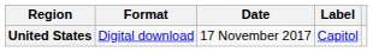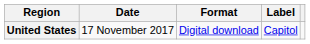columns swapped: Date <-> Format
